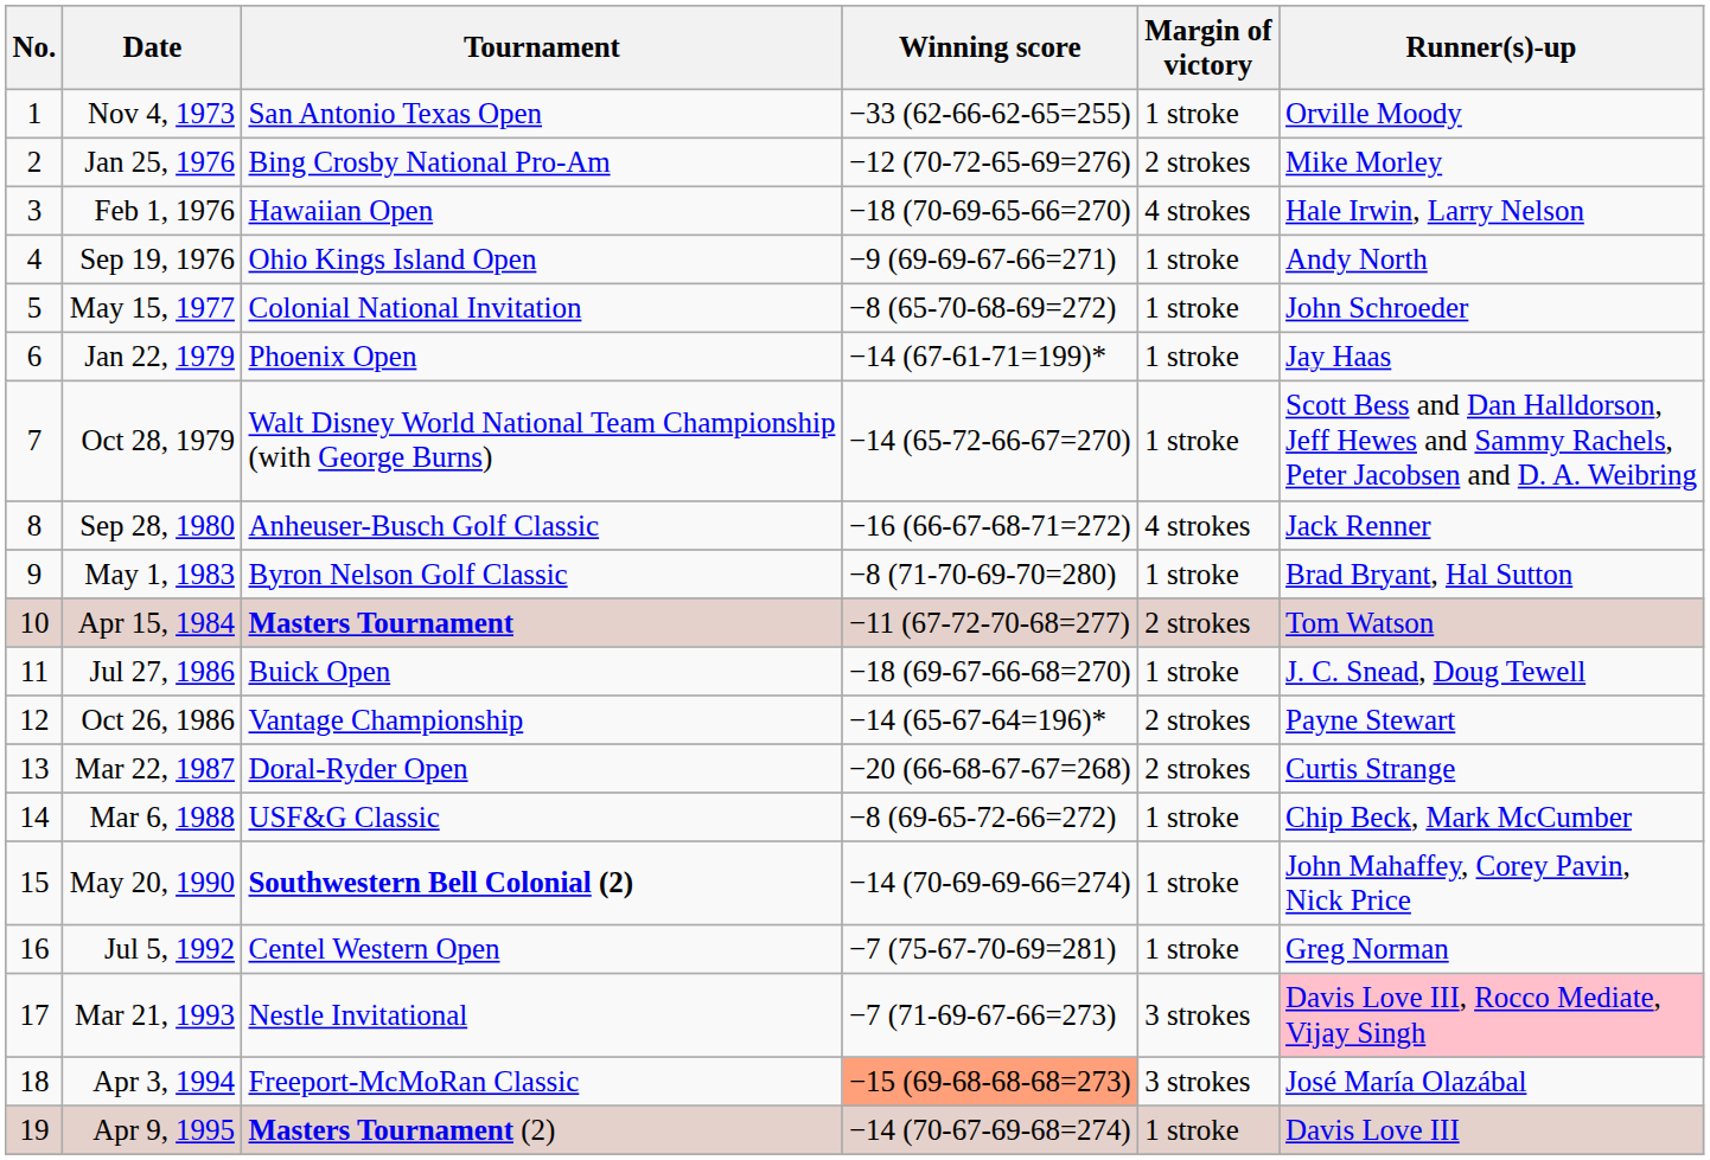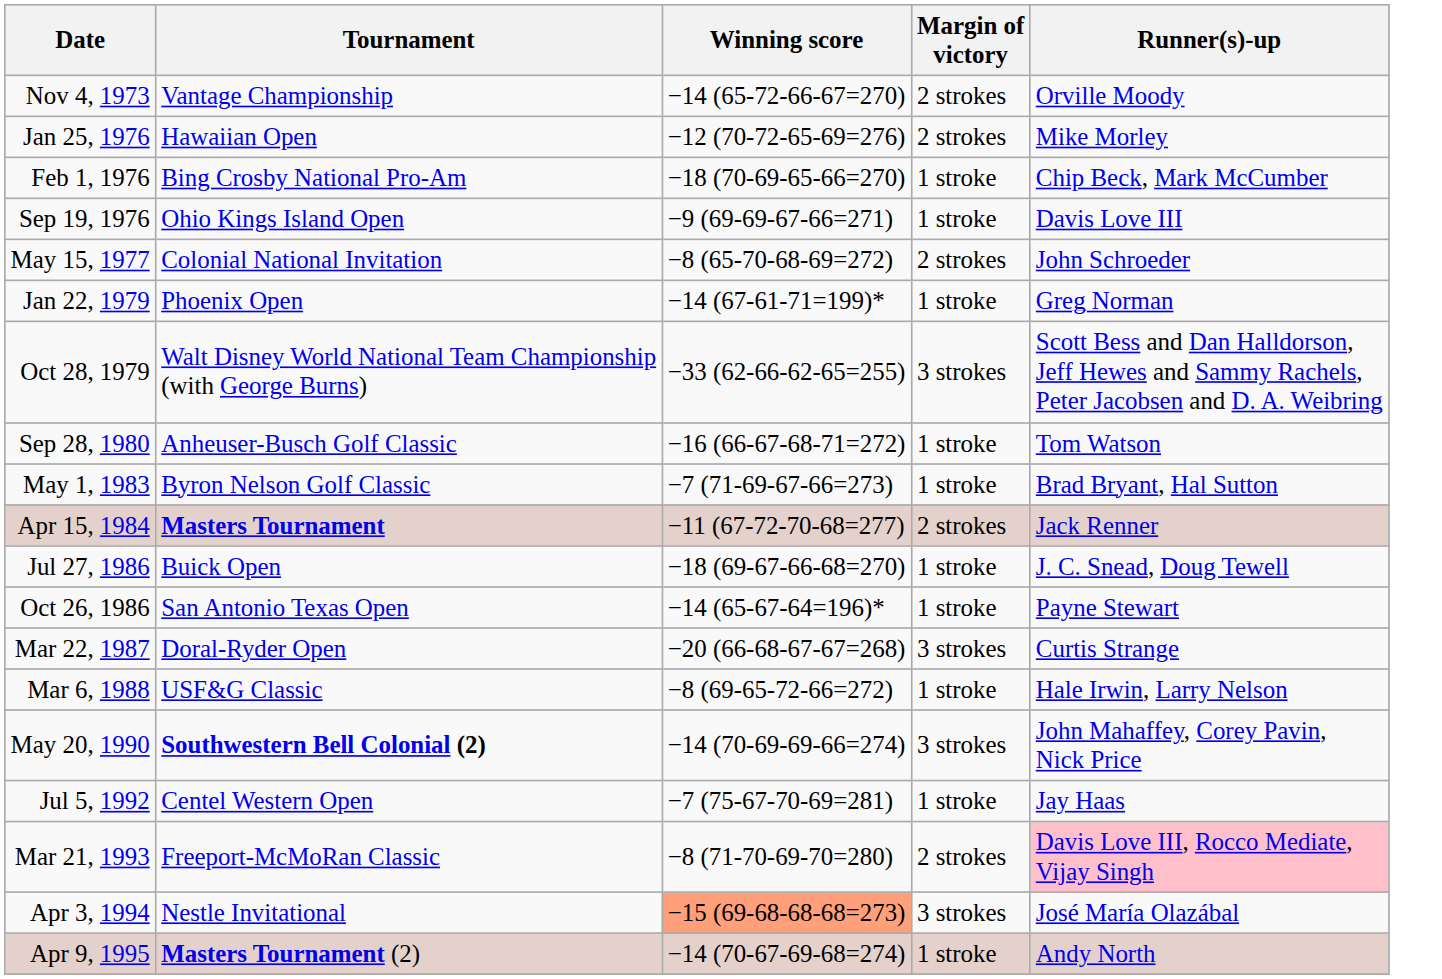- column: No. | 1 | 2 | 3 | 4 | 5 | 6 | 7 | 8 | 9 | 10 | 11 | 12 | 13 | 14 | 15 | 16 | 17 | 18 | 19
Nov 4, 1973 | Tournament: San Antonio Texas Open -> Vantage Championship
Nov 4, 1973 | Winning score: −33 (62-66-62-65=255) -> −14 (65-72-66-67=270)
Nov 4, 1973 | Margin of victory: 1 stroke -> 2 strokes
Jan 25, 1976 | Tournament: Bing Crosby National Pro-Am -> Hawaiian Open
Feb 1, 1976 | Tournament: Hawaiian Open -> Bing Crosby National Pro-Am
Feb 1, 1976 | Margin of victory: 4 strokes -> 1 stroke
Feb 1, 1976 | Runner(s)-up: Hale Irwin, Larry Nelson -> Chip Beck, Mark McCumber
Sep 19, 1976 | Runner(s)-up: Andy North -> Davis Love III
May 15, 1977 | Margin of victory: 1 stroke -> 2 strokes
Jan 22, 1979 | Runner(s)-up: Jay Haas -> Greg Norman
Oct 28, 1979 | Winning score: −14 (65-72-66-67=270) -> −33 (62-66-62-65=255)
Oct 28, 1979 | Margin of victory: 1 stroke -> 3 strokes
Sep 28, 1980 | Margin of victory: 4 strokes -> 1 stroke
Sep 28, 1980 | Runner(s)-up: Jack Renner -> Tom Watson
May 1, 1983 | Winning score: −8 (71-70-69-70=280) -> −7 (71-69-67-66=273)
Apr 15, 1984 | Runner(s)-up: Tom Watson -> Jack Renner
Oct 26, 1986 | Tournament: Vantage Championship -> San Antonio Texas Open
Oct 26, 1986 | Margin of victory: 2 strokes -> 1 stroke
Mar 22, 1987 | Margin of victory: 2 strokes -> 3 strokes
Mar 6, 1988 | Runner(s)-up: Chip Beck, Mark McCumber -> Hale Irwin, Larry Nelson
May 20, 1990 | Margin of victory: 1 stroke -> 3 strokes
Jul 5, 1992 | Runner(s)-up: Greg Norman -> Jay Haas
Mar 21, 1993 | Tournament: Nestle Invitational -> Freeport-McMoRan Classic
Mar 21, 1993 | Winning score: −7 (71-69-67-66=273) -> −8 (71-70-69-70=280)
Mar 21, 1993 | Margin of victory: 3 strokes -> 2 strokes
Apr 3, 1994 | Tournament: Freeport-McMoRan Classic -> Nestle Invitational
Apr 9, 1995 | Runner(s)-up: Davis Love III -> Andy North
